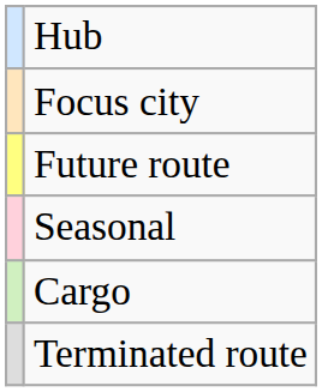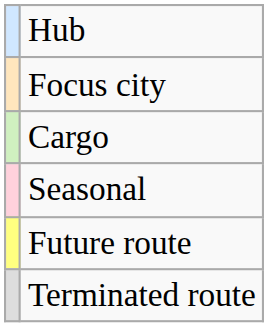rows swapped: Cargo <-> Future route
